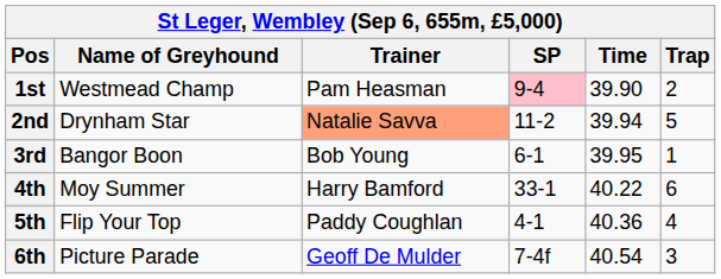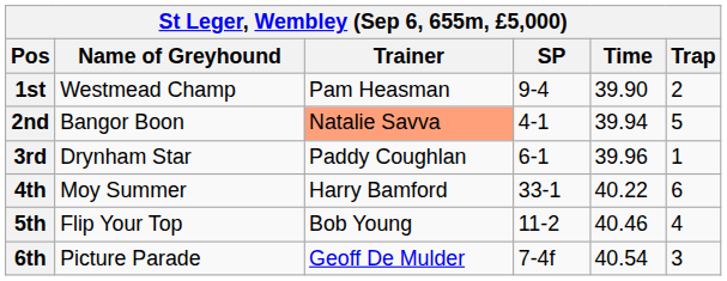1st | SP: pink background -> no background
2nd | Name of Greyhound: Drynham Star -> Bangor Boon
2nd | SP: 11-2 -> 4-1
3rd | Name of Greyhound: Bangor Boon -> Drynham Star
3rd | Trainer: Bob Young -> Paddy Coughlan
3rd | Time: 39.95 -> 39.96
5th | Trainer: Paddy Coughlan -> Bob Young
5th | SP: 4-1 -> 11-2
5th | Time: 40.36 -> 40.46
